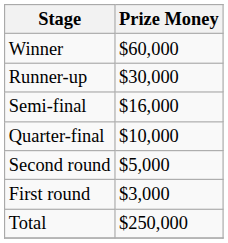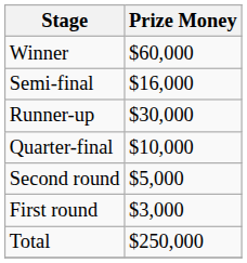rows swapped: Runner-up <-> Semi-final
